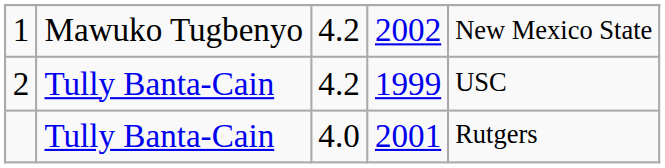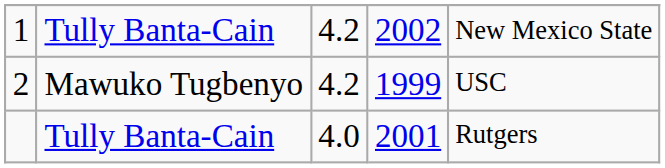1 | column 2: Mawuko Tugbenyo -> Tully Banta-Cain
2 | column 2: Tully Banta-Cain -> Mawuko Tugbenyo
